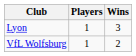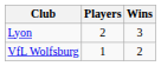Lyon | Players: 1 -> 2
